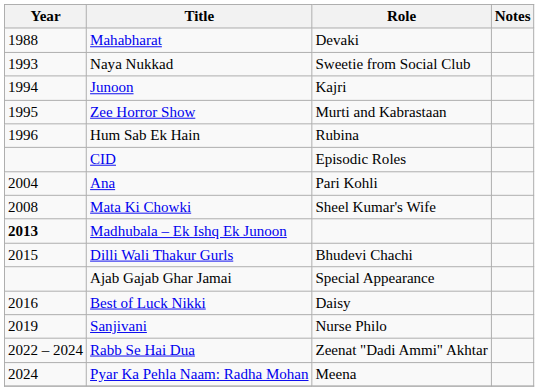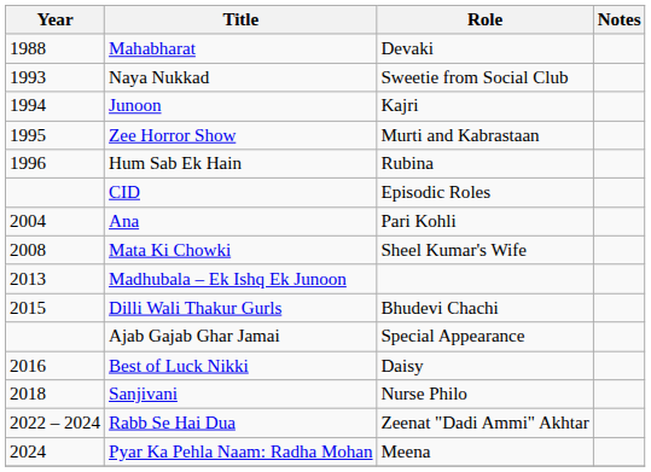Madhubala – Ek Ishq Ek Junoon | Year: bold -> normal
Sanjivani | Year: 2019 -> 2018
